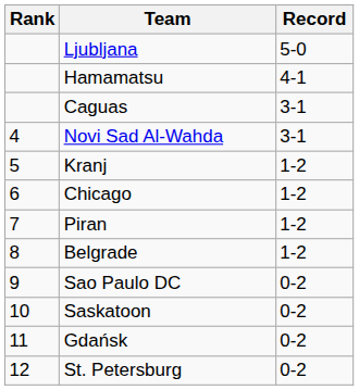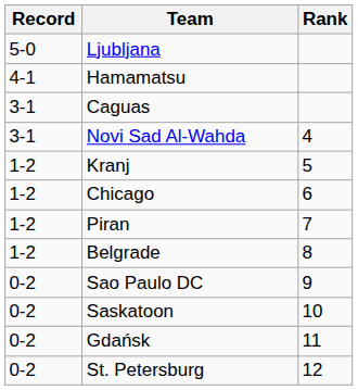columns swapped: Rank <-> Record
